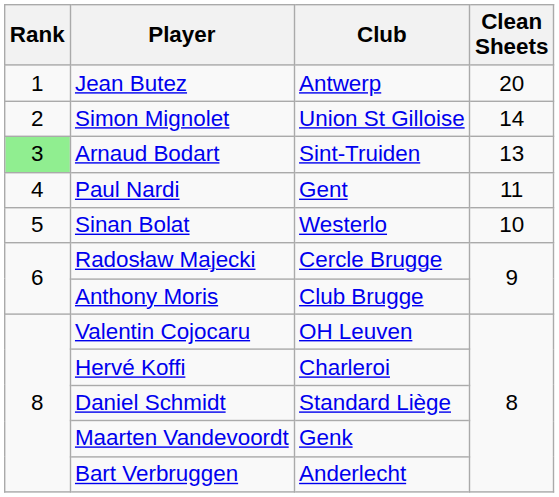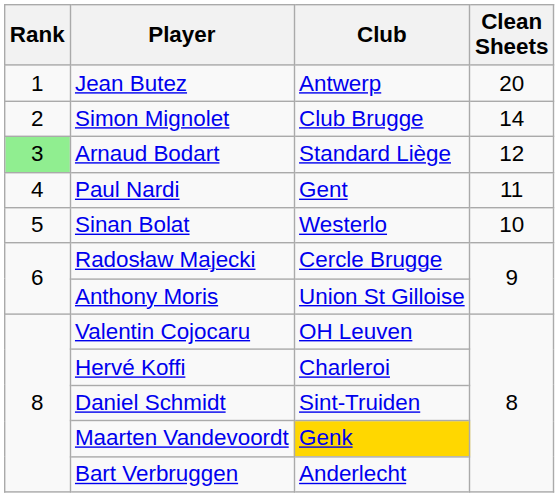Simon Mignolet | Club: Union St Gilloise -> Club Brugge
Arnaud Bodart | Club: Sint-Truiden -> Standard Liège
Arnaud Bodart | Clean Sheets: 13 -> 12
Anthony Moris | Club: Club Brugge -> Union St Gilloise
Daniel Schmidt | Club: Standard Liège -> Sint-Truiden
Maarten Vandevoordt | Club: no background -> gold background
